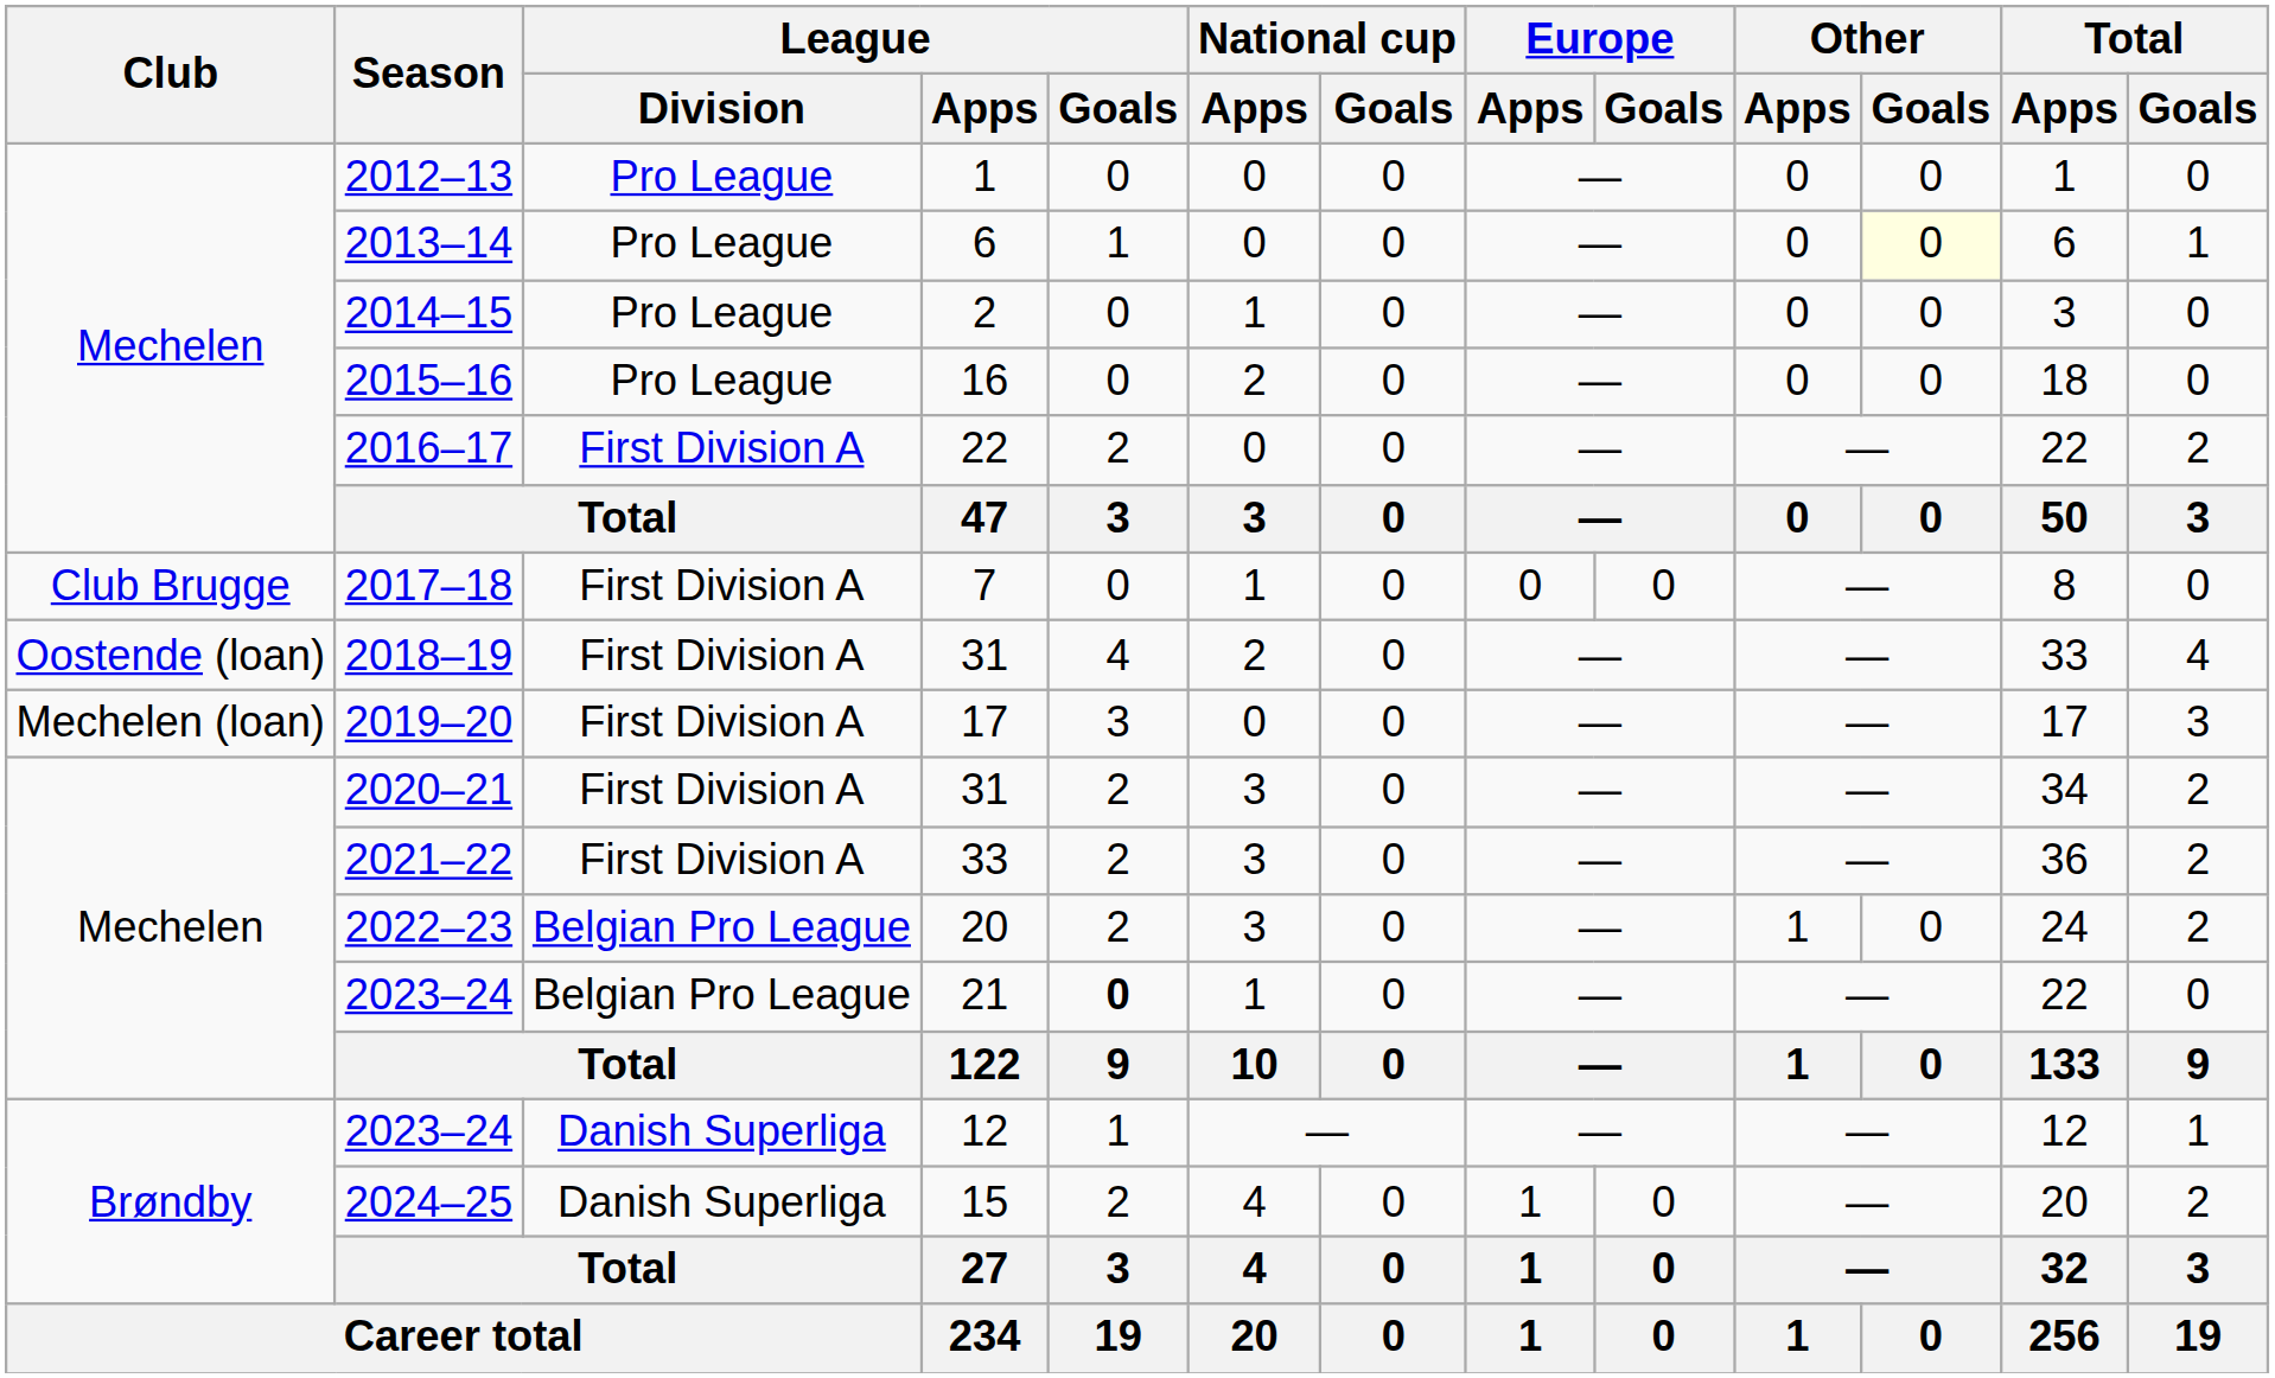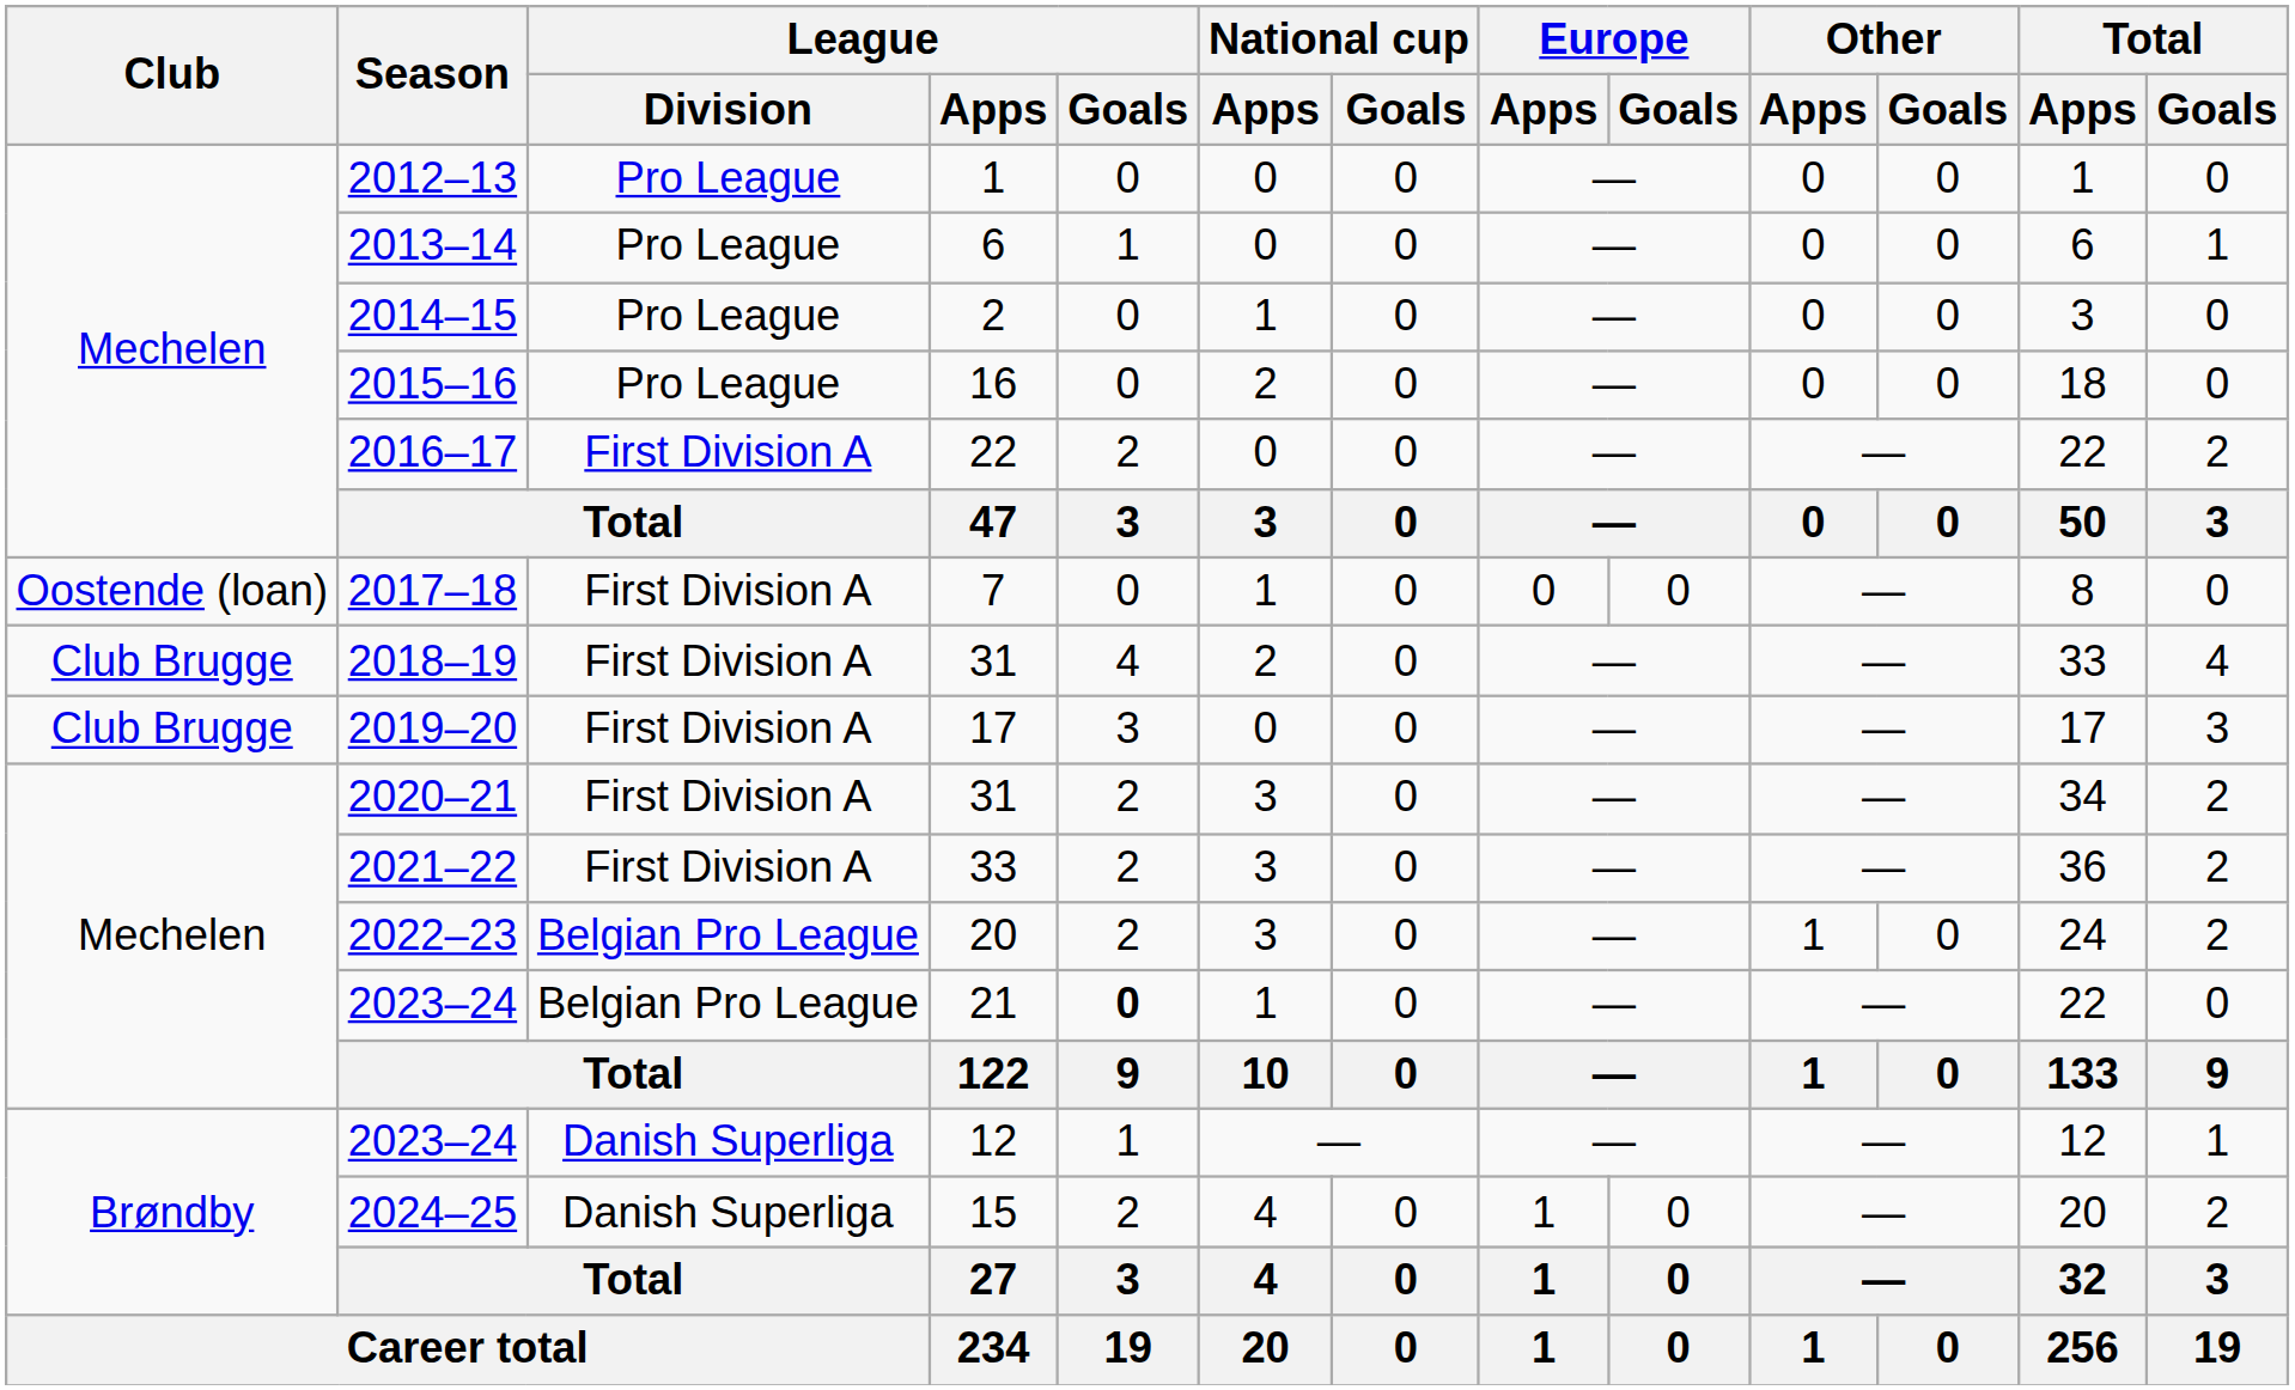2013–14 | Other / Goals: lightyellow background -> no background
2017–18 | Club: Club Brugge -> Oostende (loan)
2018–19 | Club: Oostende (loan) -> Club Brugge
2019–20 | Club: Mechelen (loan) -> Club Brugge
